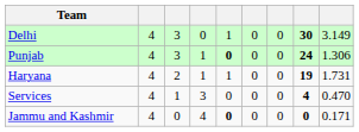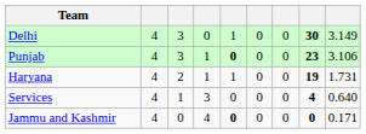Punjab | column 8: 24 -> 23
Punjab | column 9: 1.306 -> 3.106
Services | column 9: 0.470 -> 0.640
